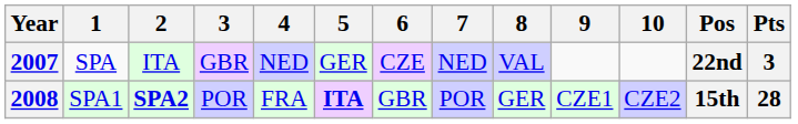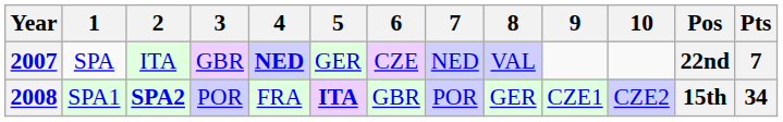2007 | 4: normal -> bold
2007 | Pts: 3 -> 7
2008 | Pts: 28 -> 34
